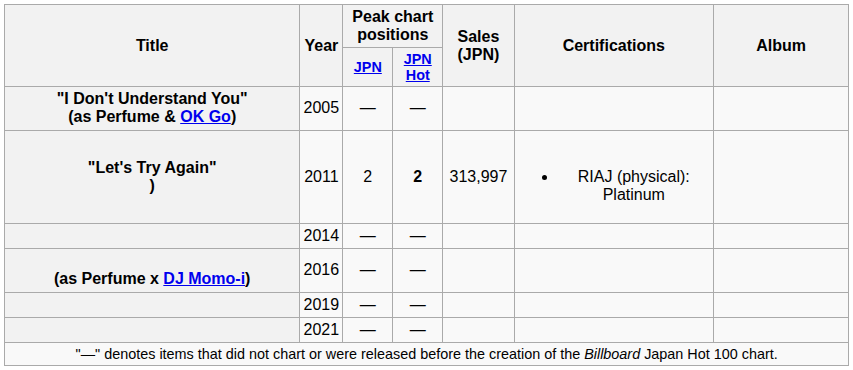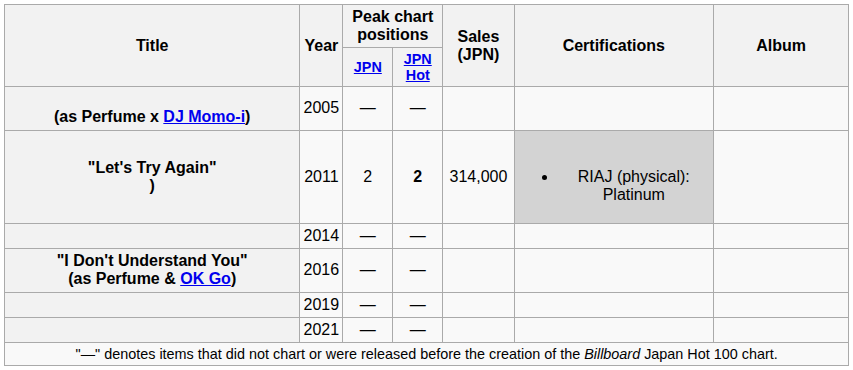2005 | Title: "I Don't Understand You" (as Perfume & OK Go) -> (as Perfume x DJ Momo-i)
2011 | Sales (JPN): 313,997 -> 314,000
2011 | Certifications: no background -> lightgrey background
2016 | Title: (as Perfume x DJ Momo-i) -> "I Don't Understand You" (as Perfume & OK Go)
